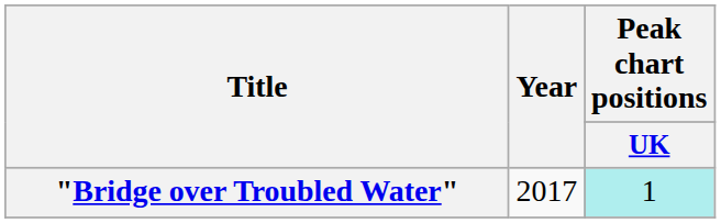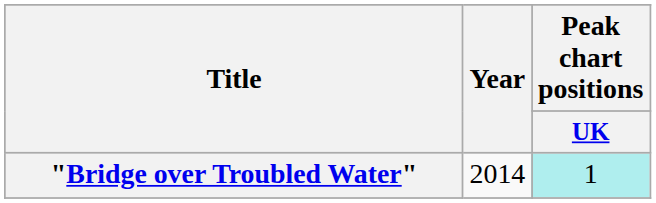"Bridge over Troubled Water" | Year: 2017 -> 2014
